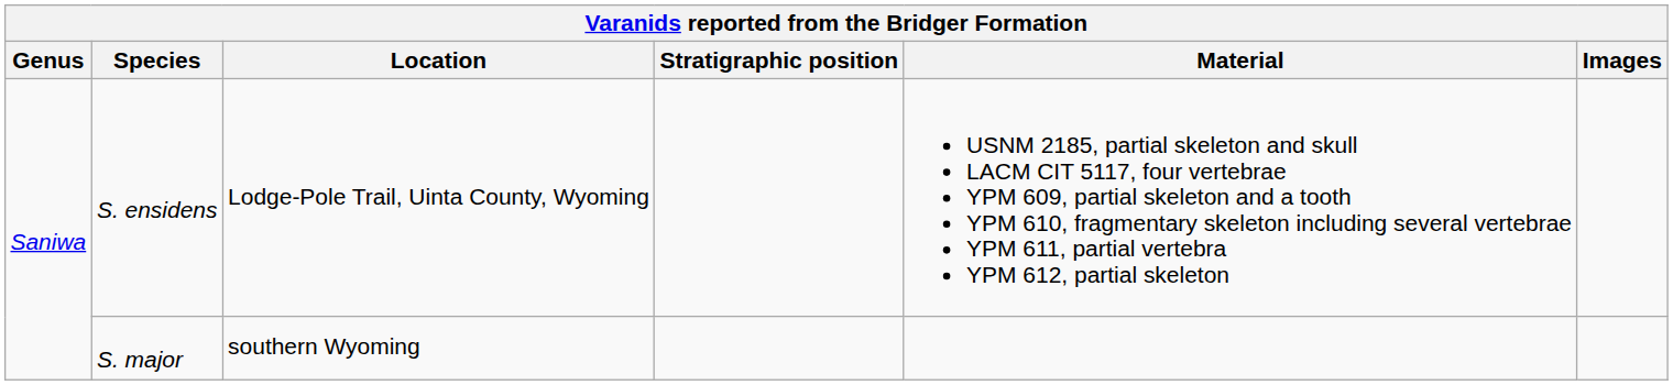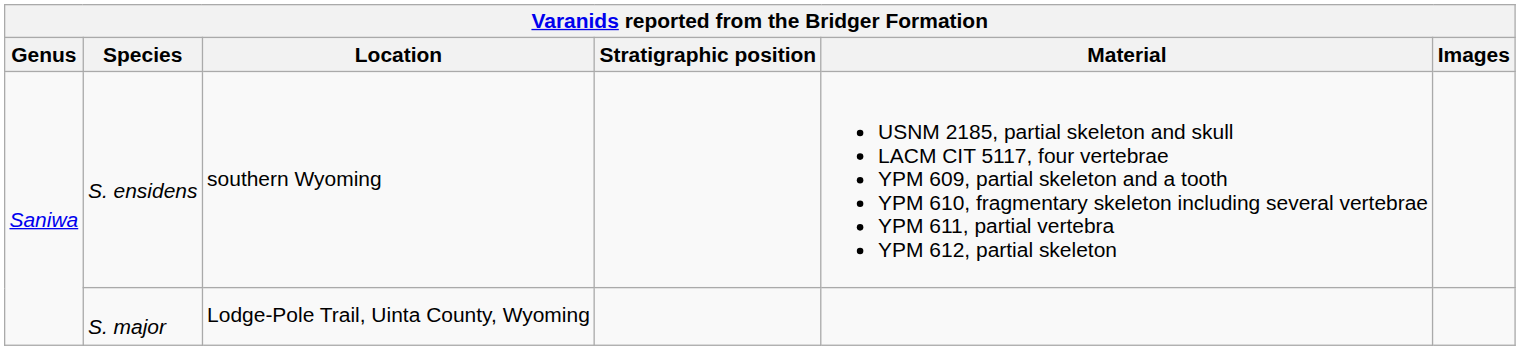S. ensidens | Location: Lodge-Pole Trail, Uinta County, Wyoming -> southern Wyoming
S. major | Location: southern Wyoming -> Lodge-Pole Trail, Uinta County, Wyoming
